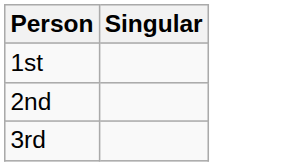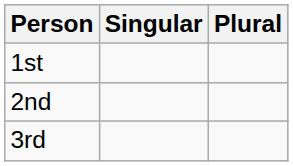+ column: Plural
